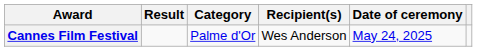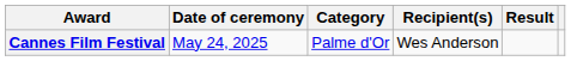columns swapped: Date of ceremony <-> Result
